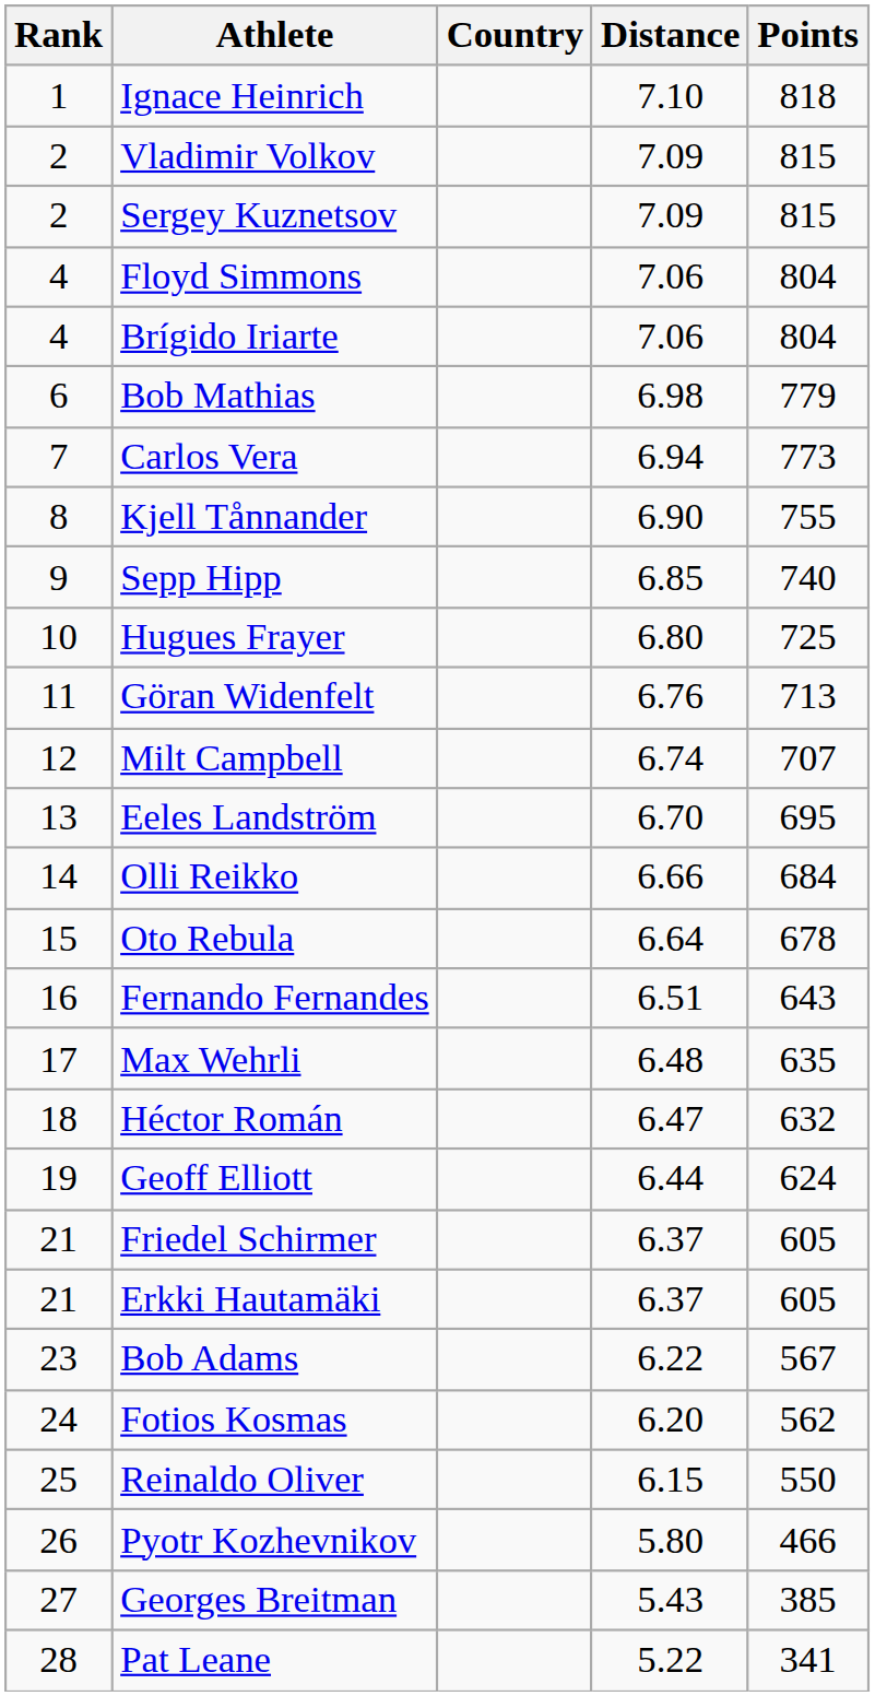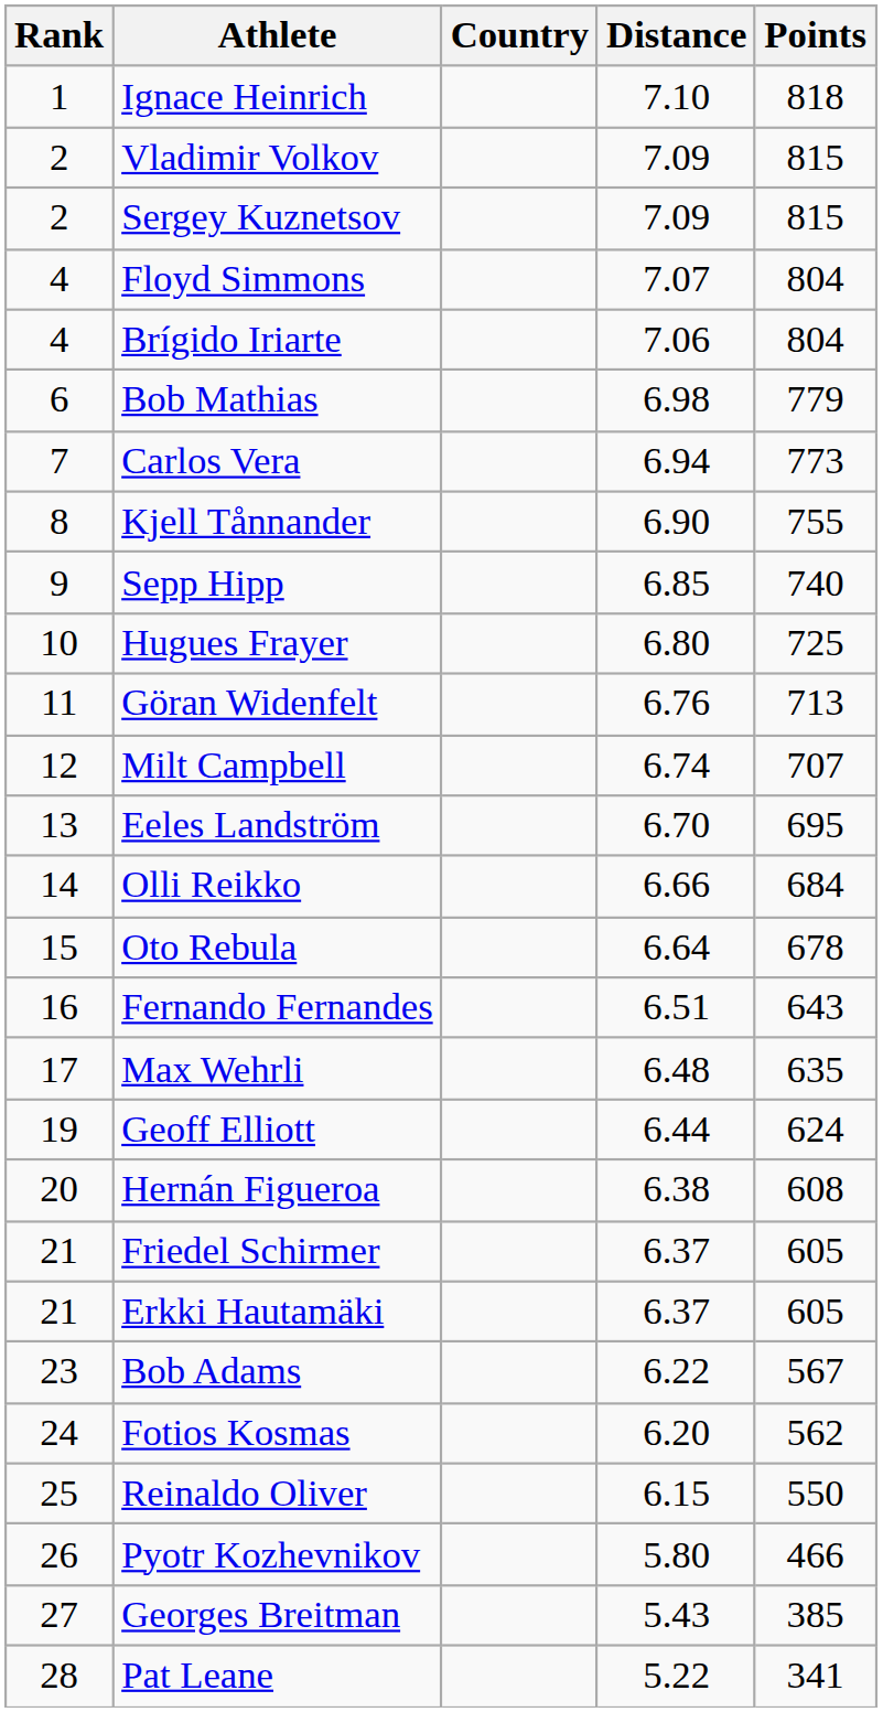Floyd Simmons | Distance: 7.06 -> 7.07
- row: 18 | Héctor Román | 6.47 | 632
+ row: 20 | Hernán Figueroa | 6.38 | 608
